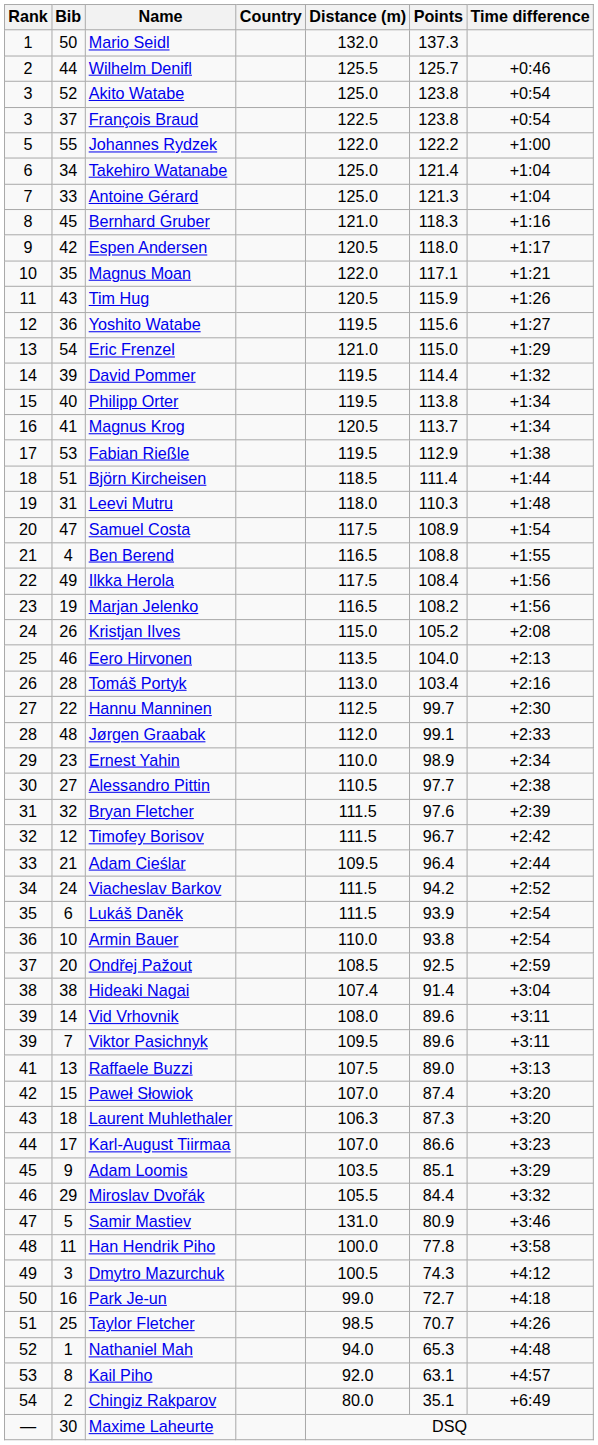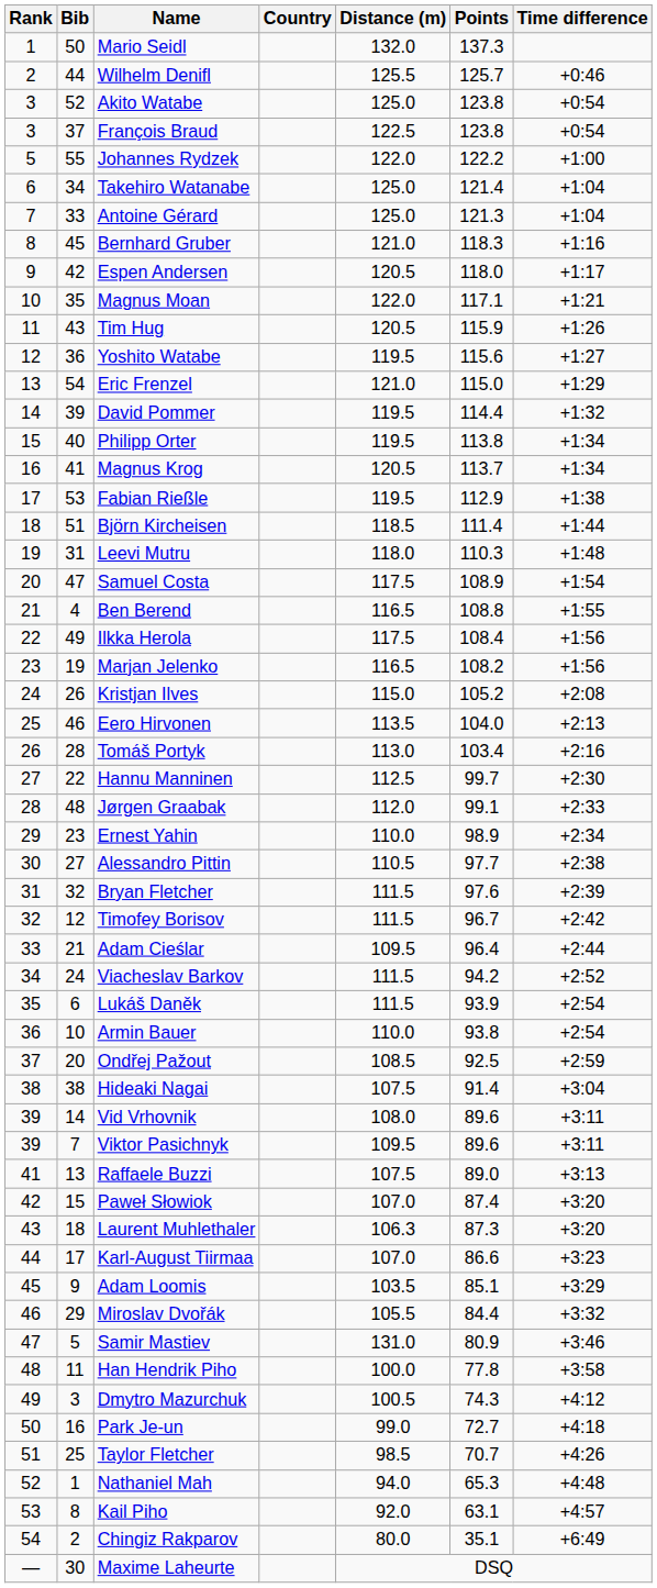Hideaki Nagai | Distance (m): 107.4 -> 107.5
